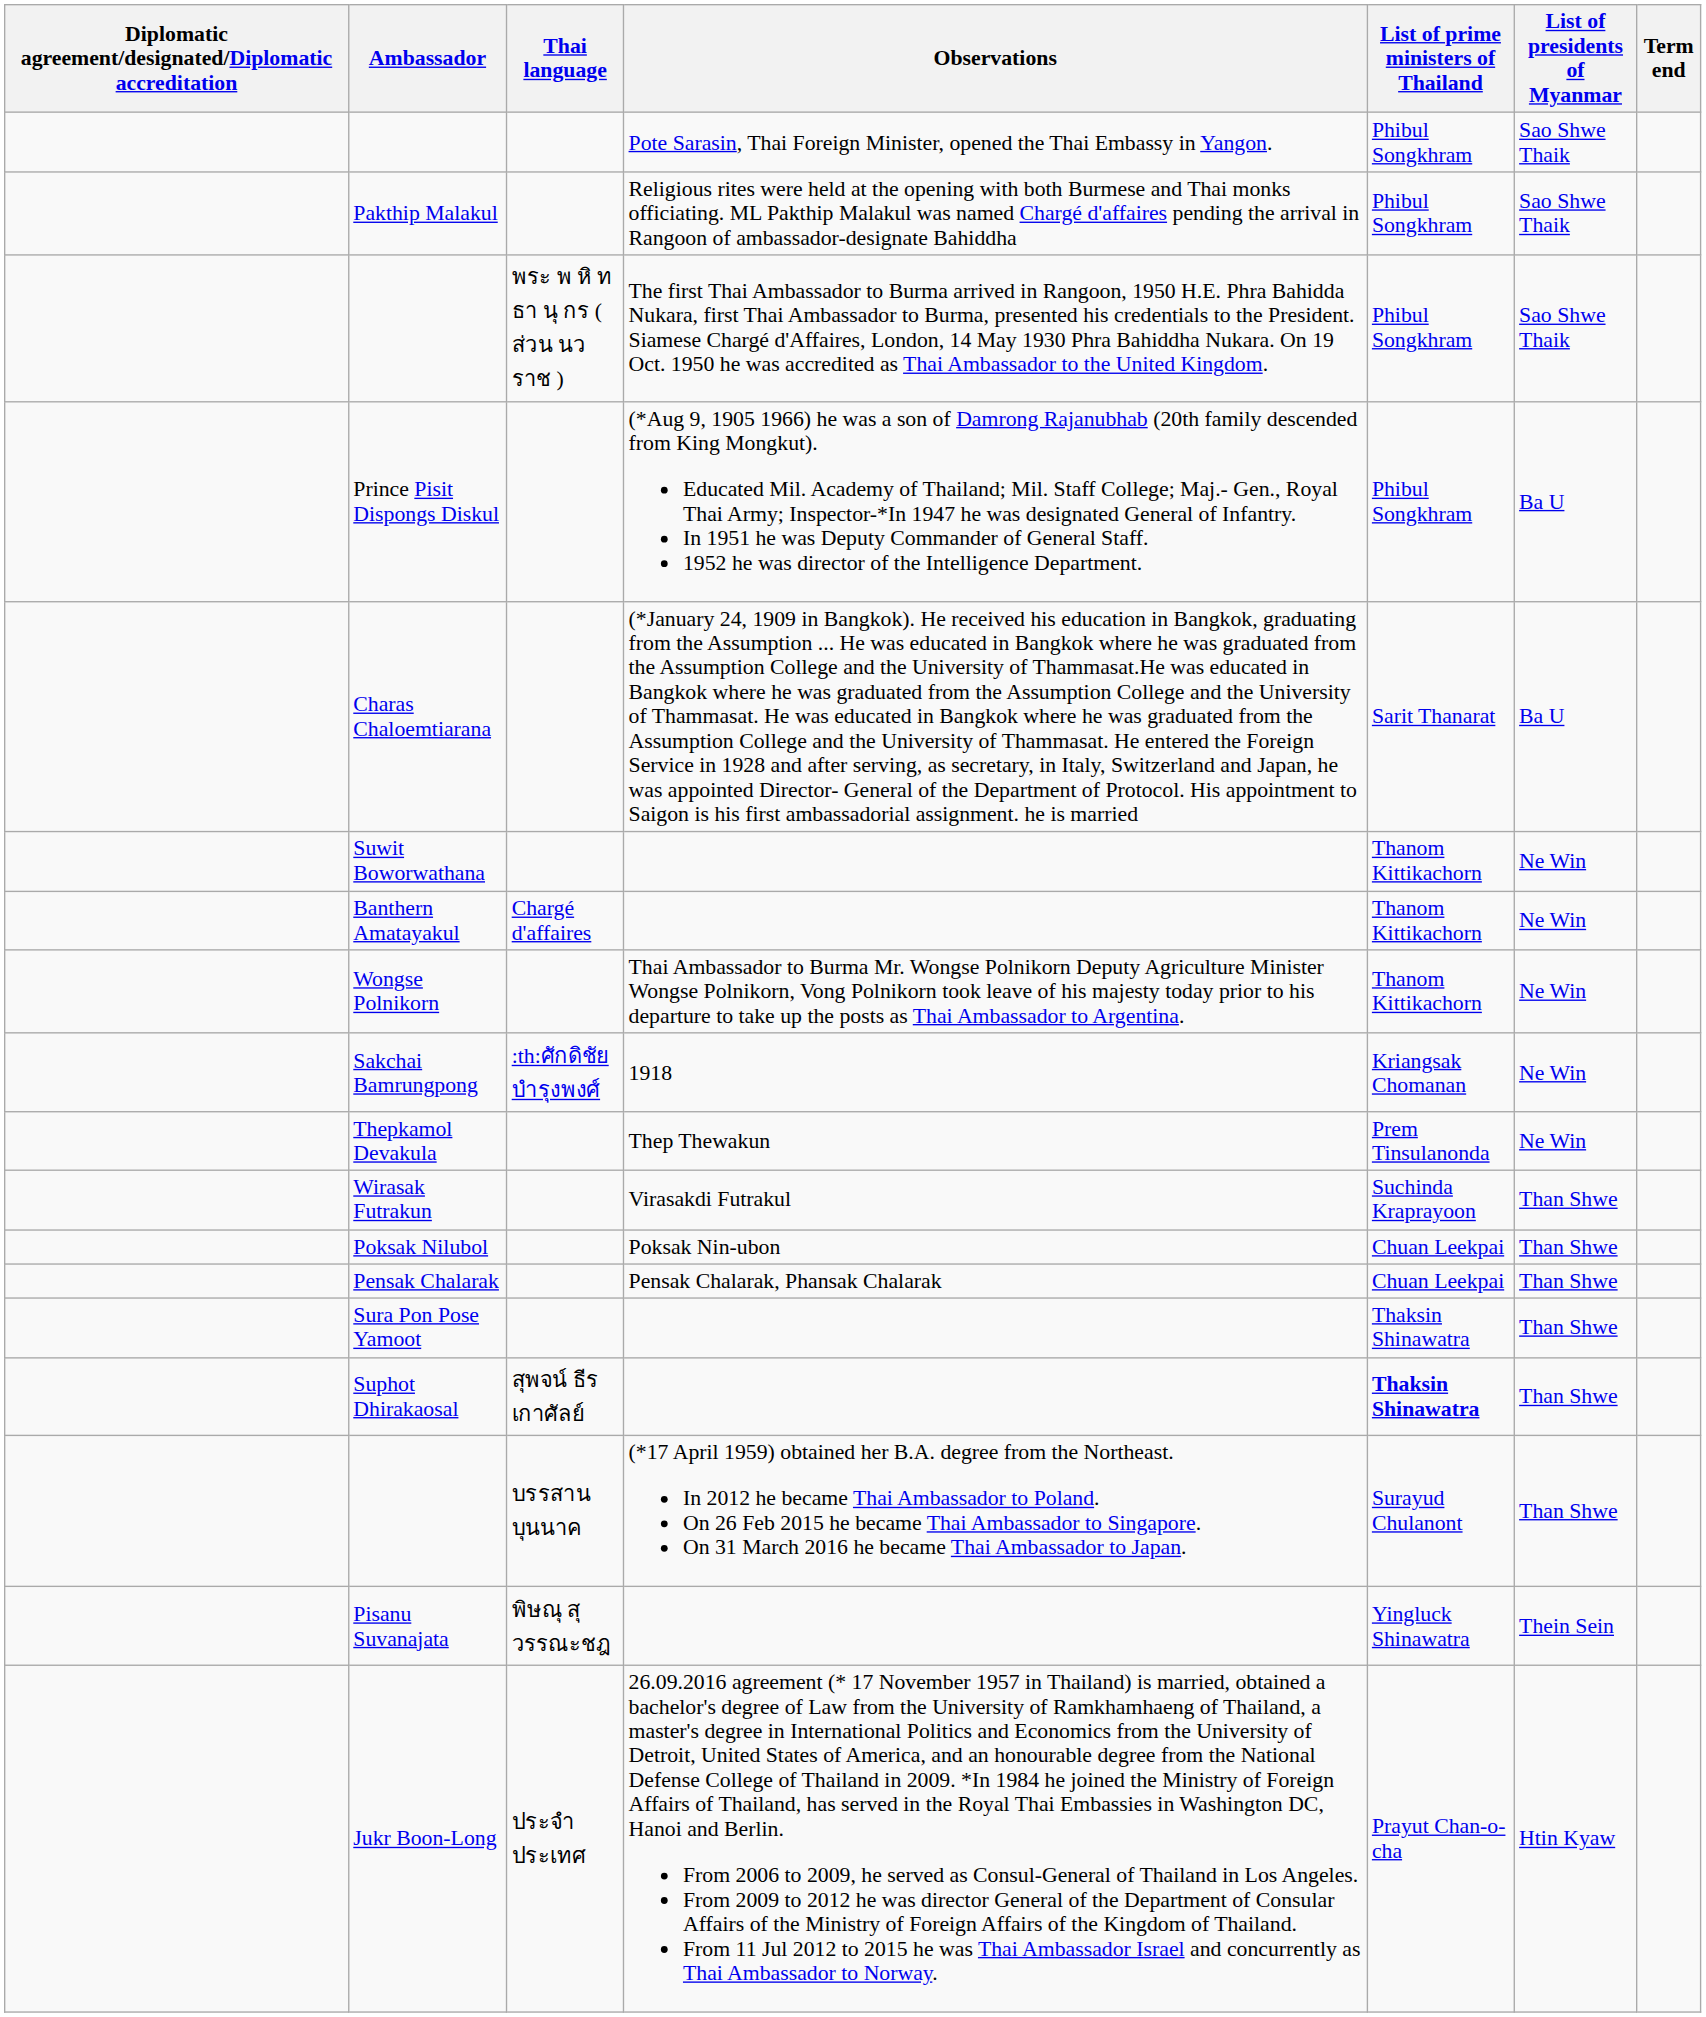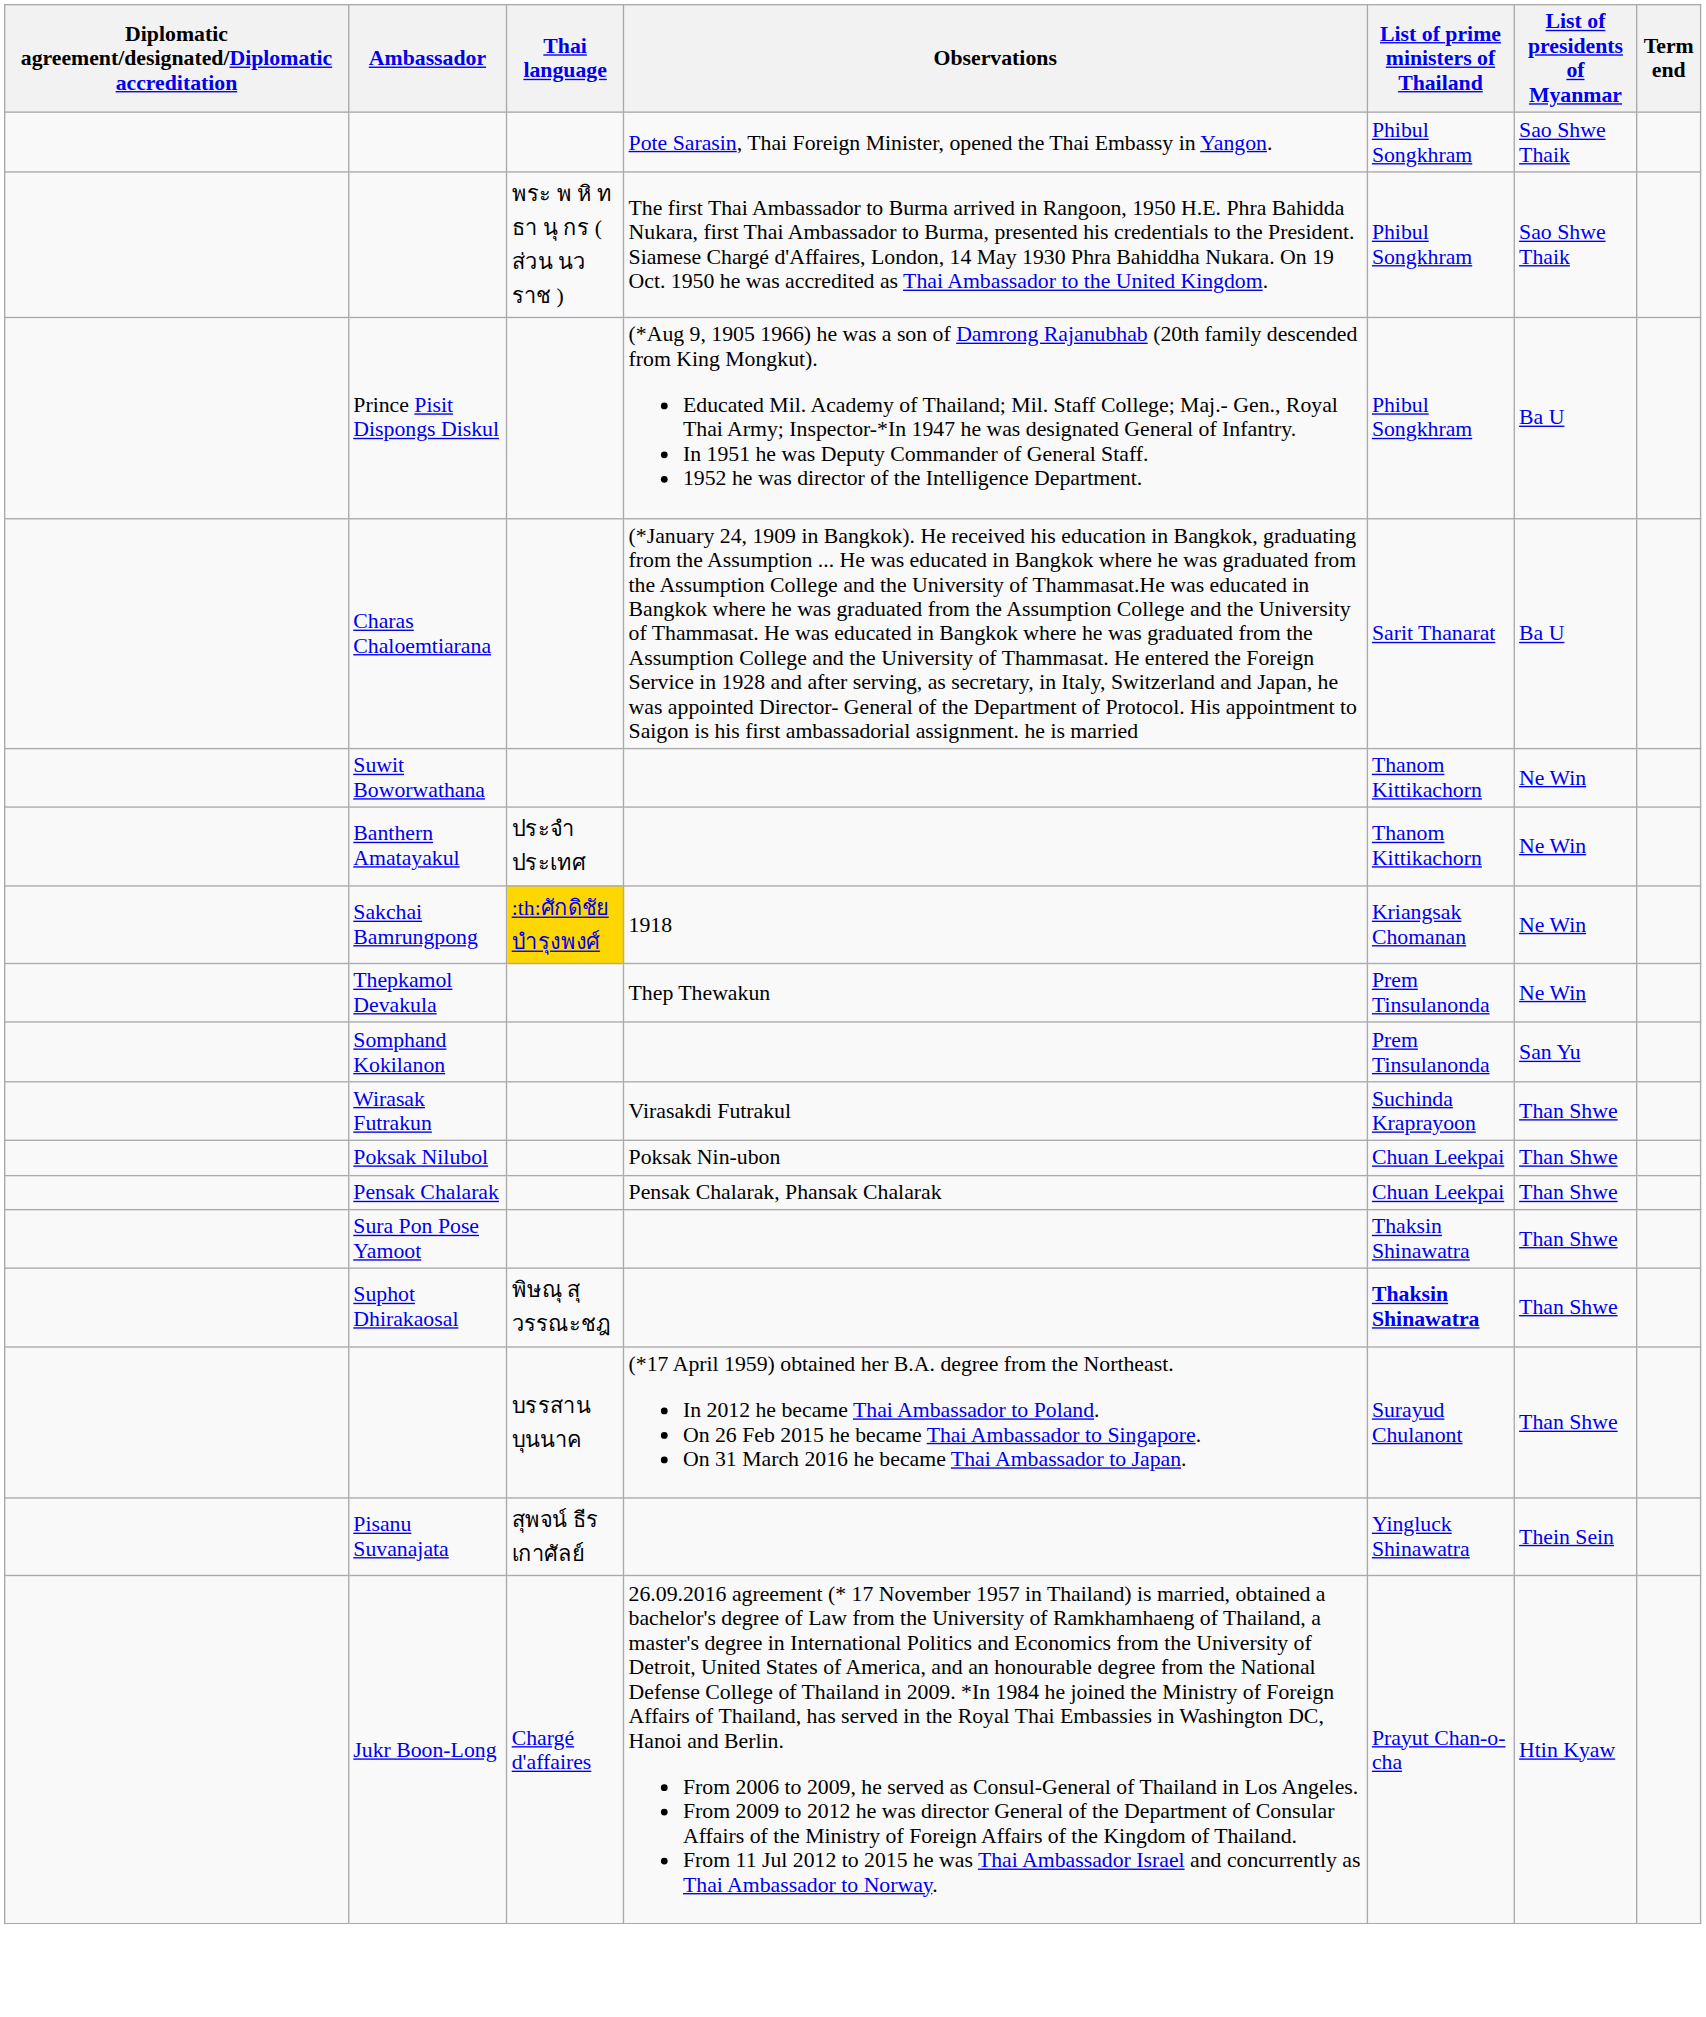- row: Pakthip Malakul | Religious rites were held at the opening with both Burmese and Thai monks officiating. ML Pakthip Malakul was named Chargé d'affaires pending the arrival in Rangoon of ambassador-designate Bahiddha | Phibul Songkhram | Sao Shwe Thaik
Banthern Amatayakul | Thai language: Chargé d'affaires -> ประจำประเทศ
- row: Wongse Polnikorn | Thai Ambassador to Burma Mr. Wongse Polnikorn Deputy Agriculture Minister Wongse Polnikorn, Vong Polnikorn took leave of his majesty today prior to his departure to take up the posts as Thai Ambassador to Argentina. | Thanom Kittikachorn | Ne Win
Sakchai Bamrungpong | Thai language: no background -> gold background
+ row: Somphand Kokilanon | Prem Tinsulanonda | San Yu
Suphot Dhirakaosal | Thai language: สุพจน์ ธีรเกาศัลย์ -> พิษณุ สุวรรณะชฎ
Pisanu Suvanajata | Thai language: พิษณุ สุวรรณะชฎ -> สุพจน์ ธีรเกาศัลย์
Jukr Boon-Long | Thai language: ประจำประเทศ -> Chargé d'affaires
